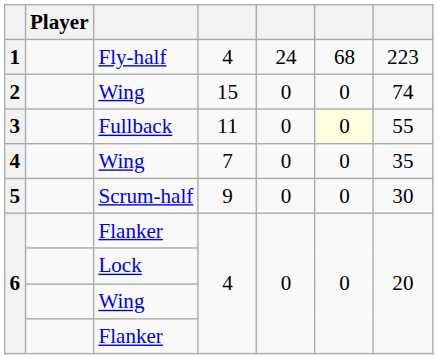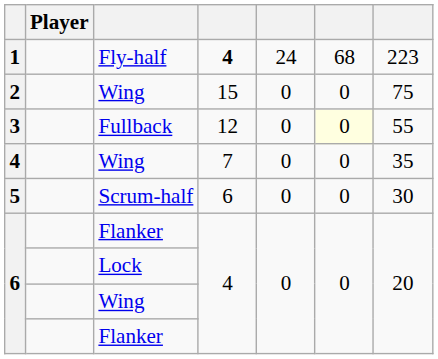1 | column 4: normal -> bold
2 | column 7: 74 -> 75
3 | column 4: 11 -> 12
5 | column 4: 9 -> 6
